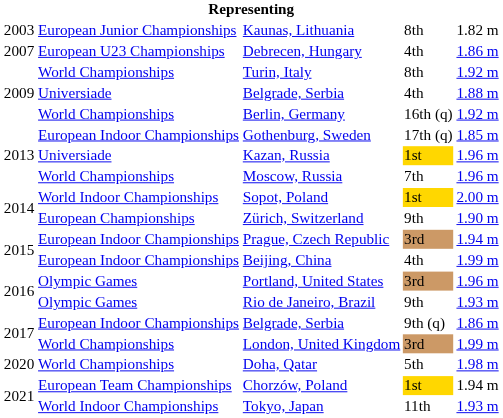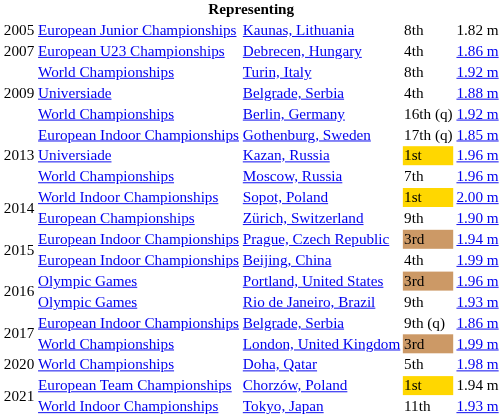Kaunas, Lithuania | column 1: 2003 -> 2005
